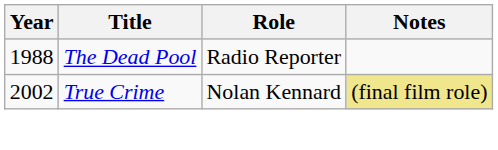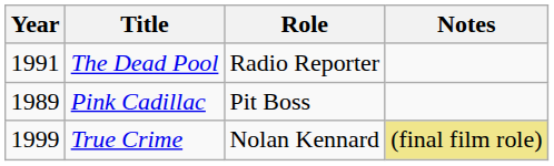The Dead Pool | Year: 1988 -> 1991
+ row: 1989 | Pink Cadillac | Pit Boss
True Crime | Year: 2002 -> 1999
